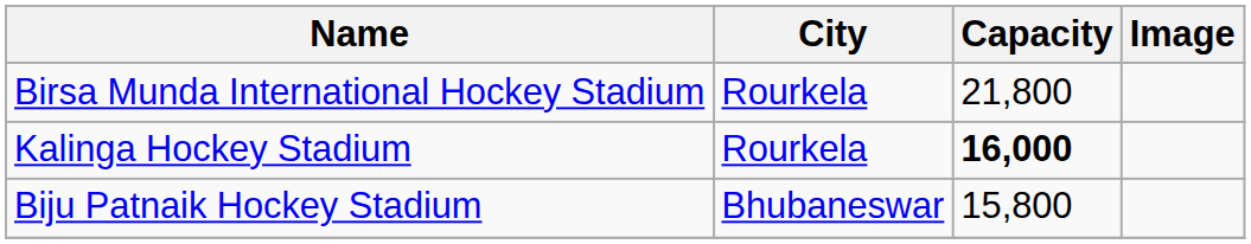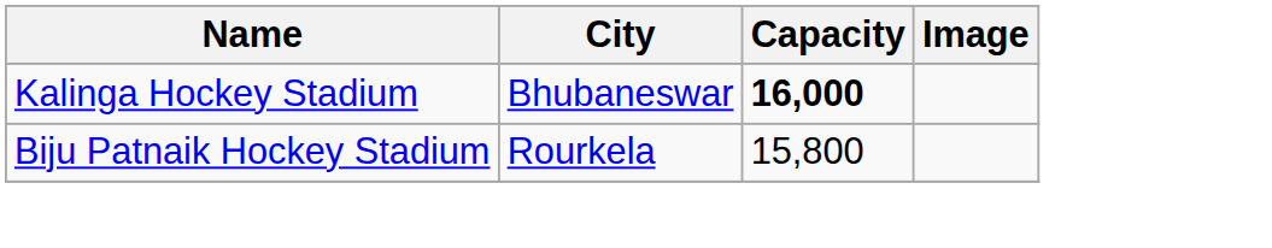- row: Birsa Munda International Hockey Stadium | Rourkela | 21,800
Kalinga Hockey Stadium | City: Rourkela -> Bhubaneswar
Biju Patnaik Hockey Stadium | City: Bhubaneswar -> Rourkela
